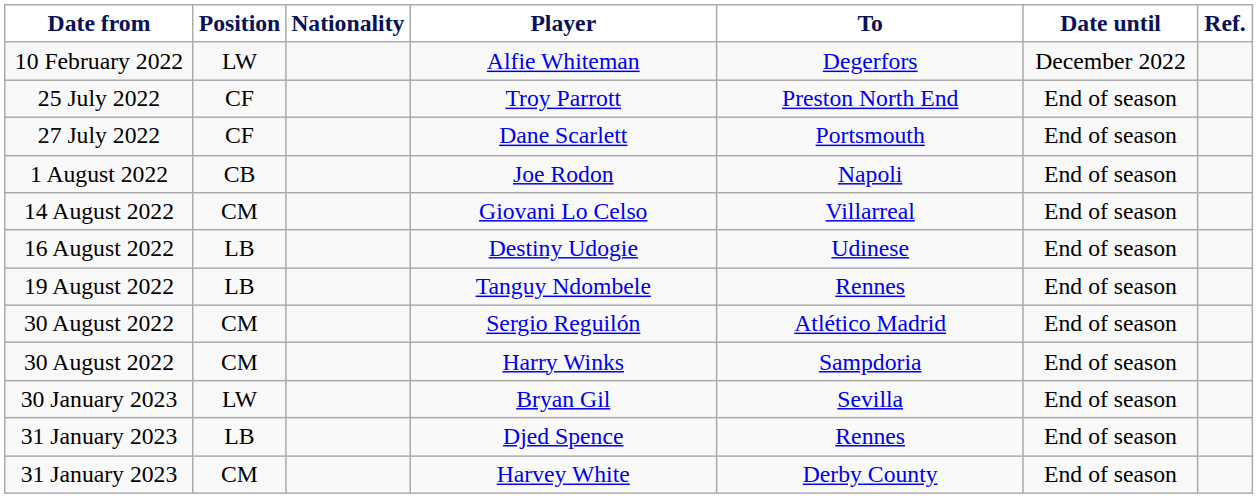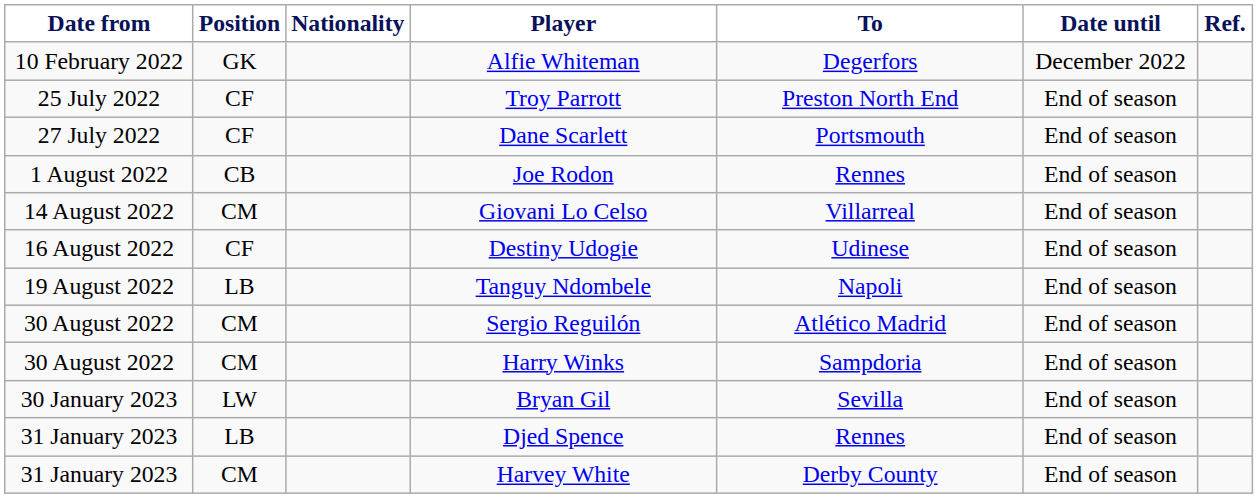Alfie Whiteman | Position: LW -> GK
Joe Rodon | To: Napoli -> Rennes
Destiny Udogie | Position: LB -> CF
Tanguy Ndombele | To: Rennes -> Napoli
